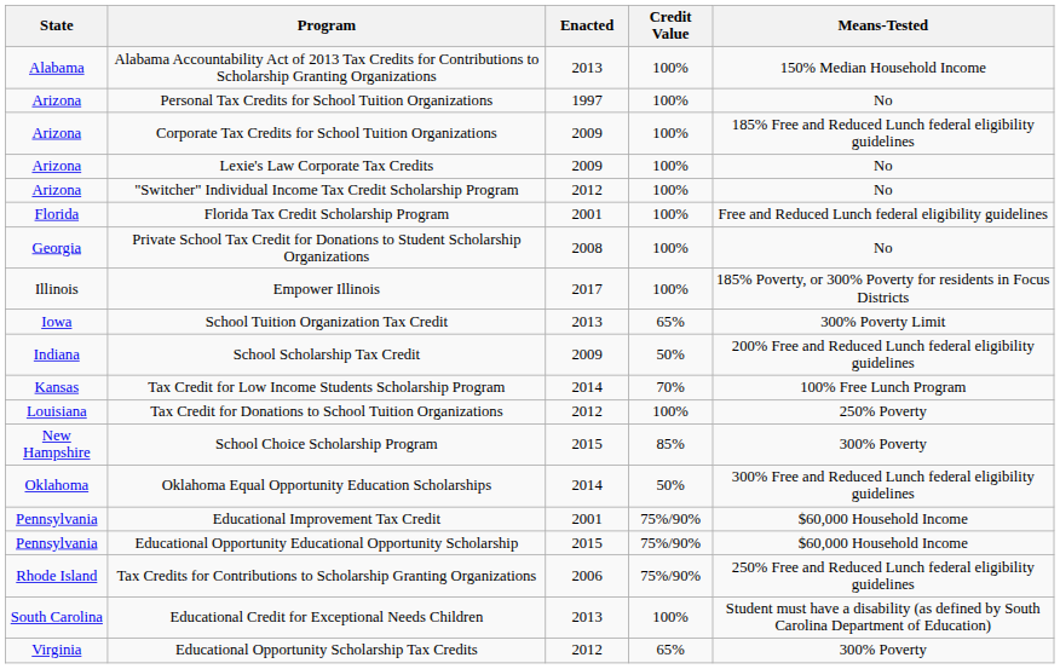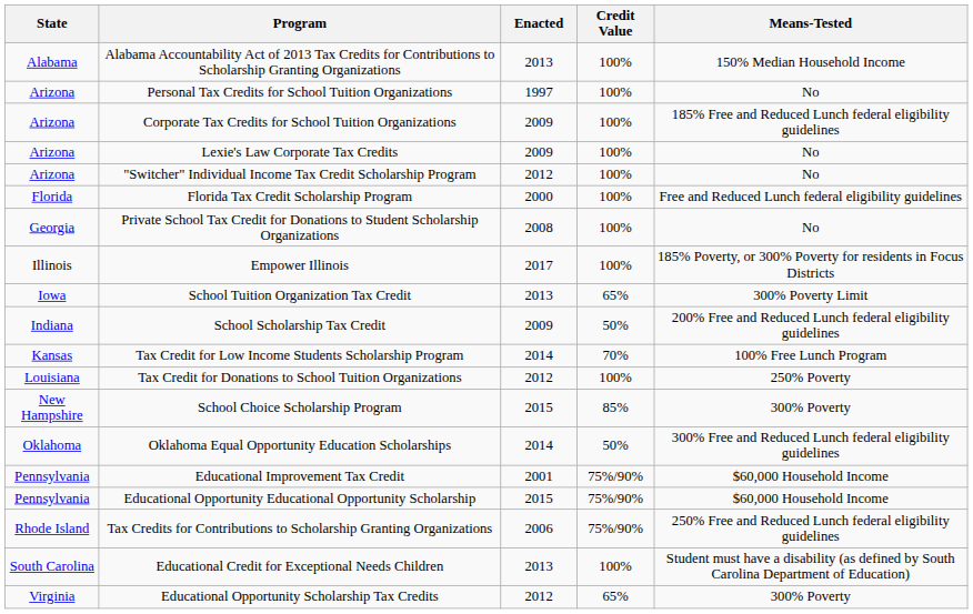Florida Tax Credit Scholarship Program | Enacted: 2001 -> 2000
